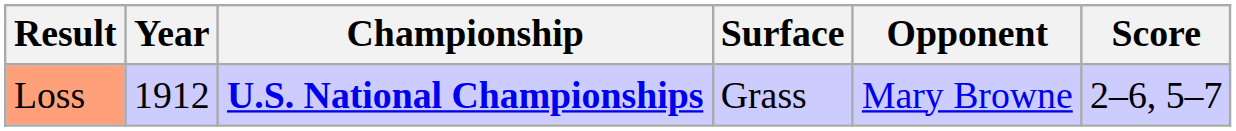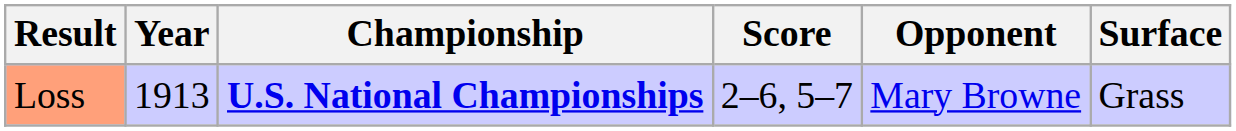columns swapped: Surface <-> Score
Loss | Year: 1912 -> 1913
